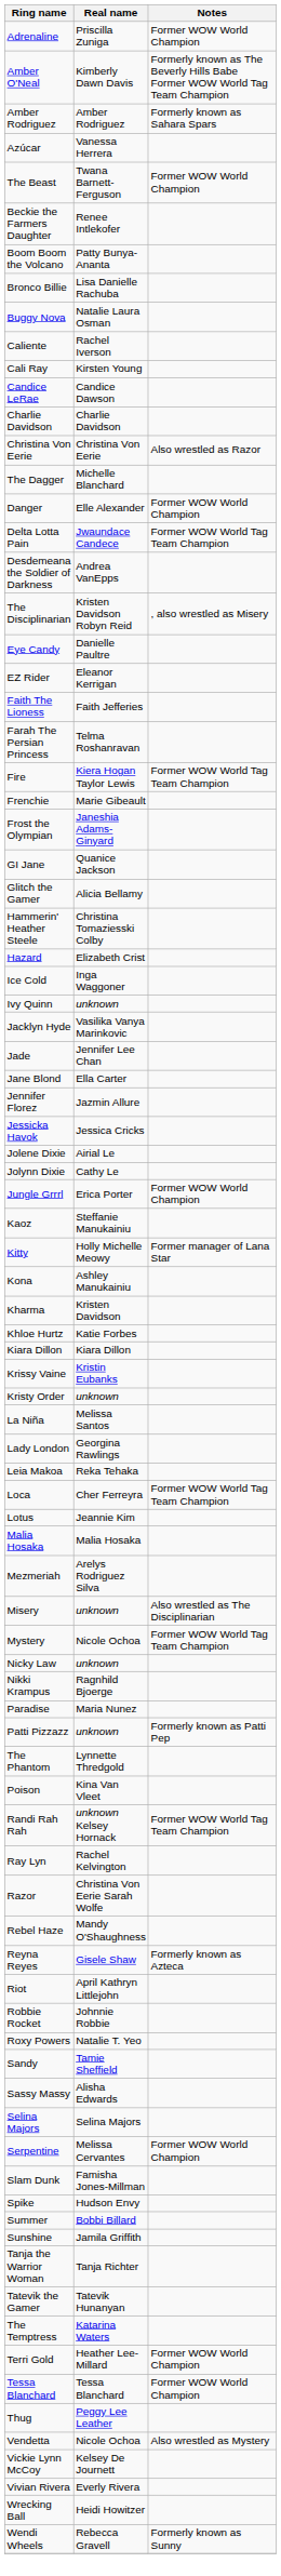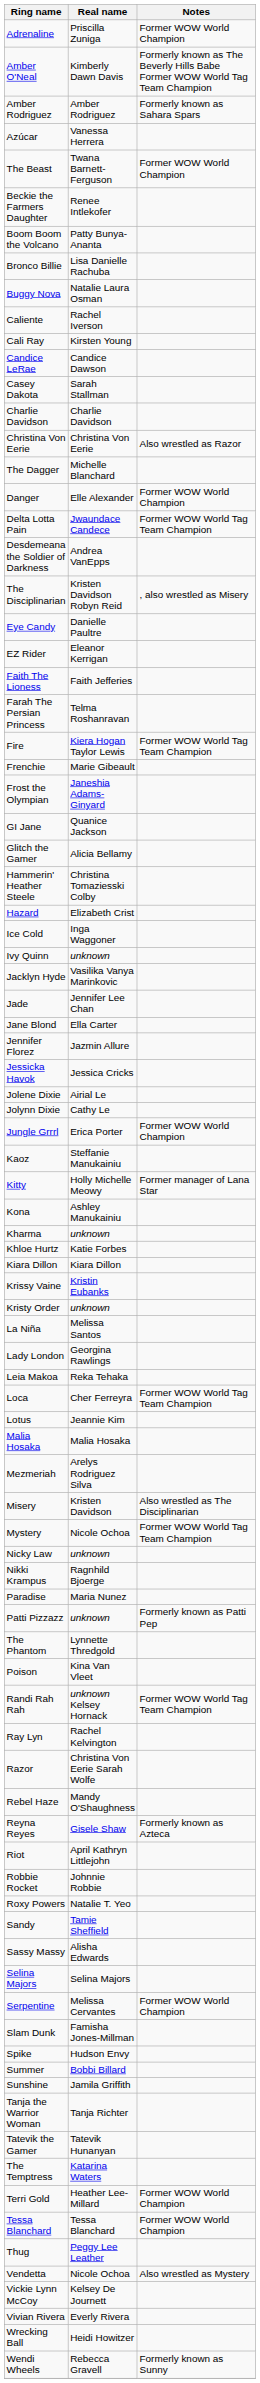+ row: Casey Dakota | Sarah Stallman
Kharma | Real name: Kristen Davidson -> unknown
Misery | Real name: unknown -> Kristen Davidson
